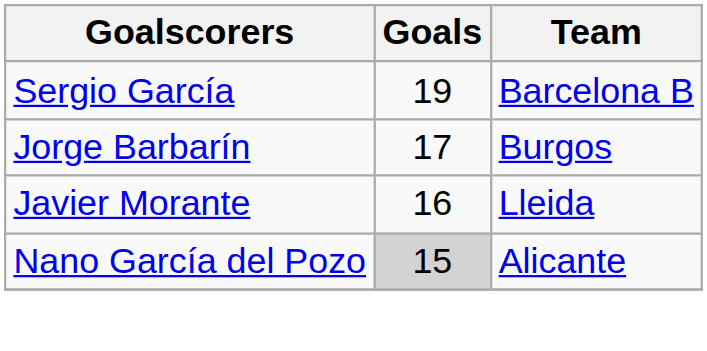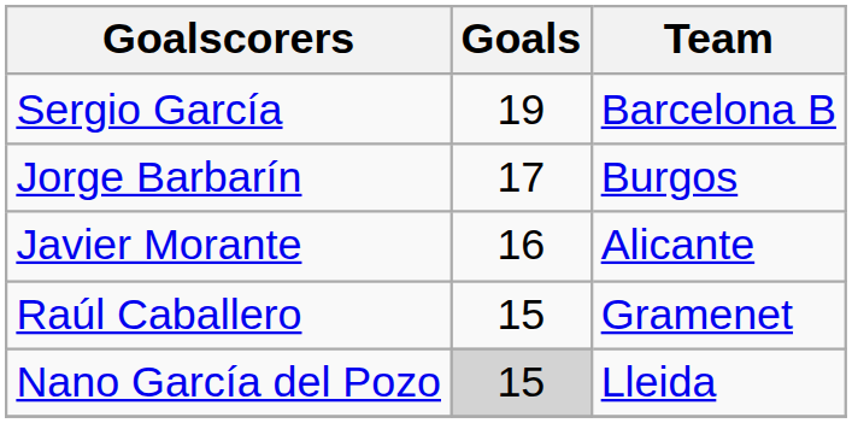Javier Morante | Team: Lleida -> Alicante
+ row: Raúl Caballero | 15 | Gramenet
Nano García del Pozo | Team: Alicante -> Lleida
